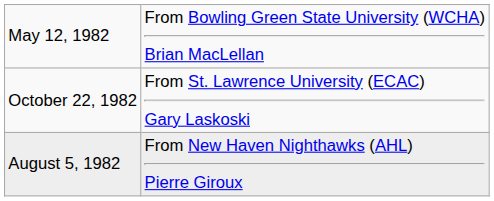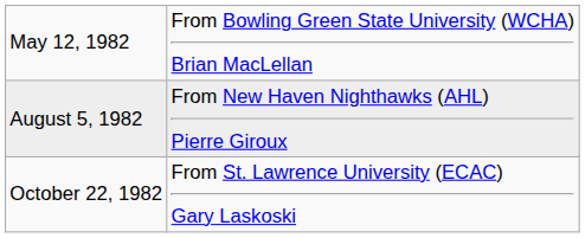rows swapped: August 5, 1982 <-> October 22, 1982
